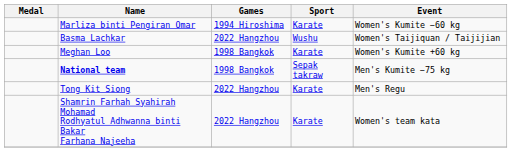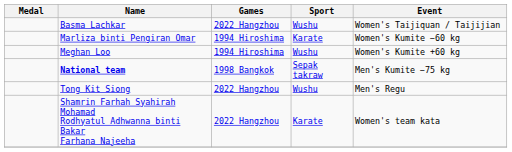rows swapped: Basma Lachkar <-> Marliza binti Pengiran Omar
Meghan Loo | Games: 1998 Bangkok -> 1994 Hiroshima
Meghan Loo | Sport: Karate -> Wushu
Tong Kit Siong | Sport: Karate -> Wushu
